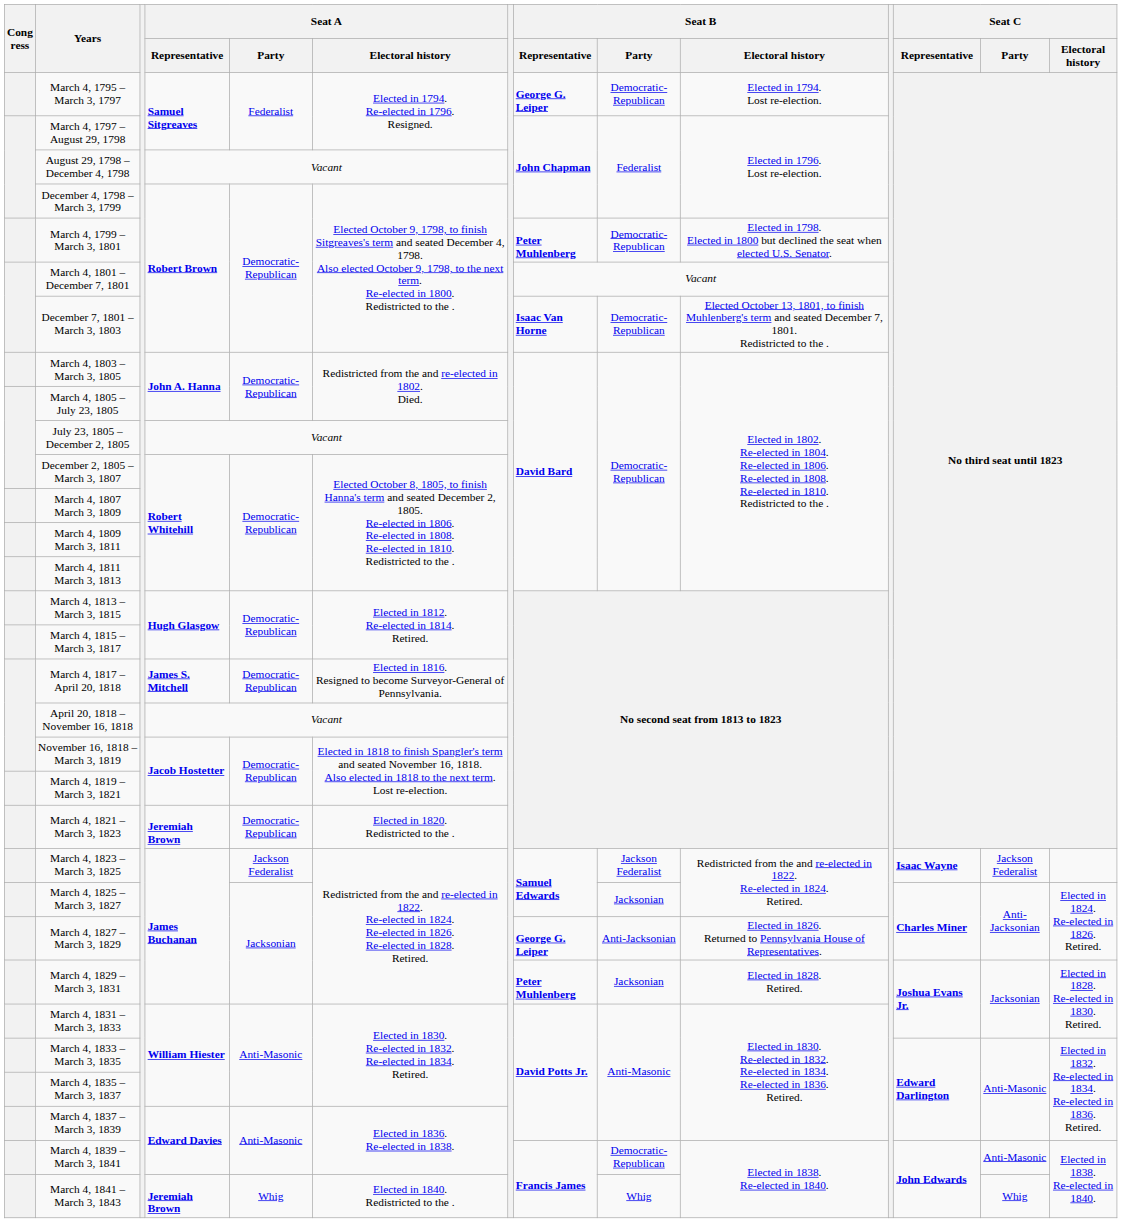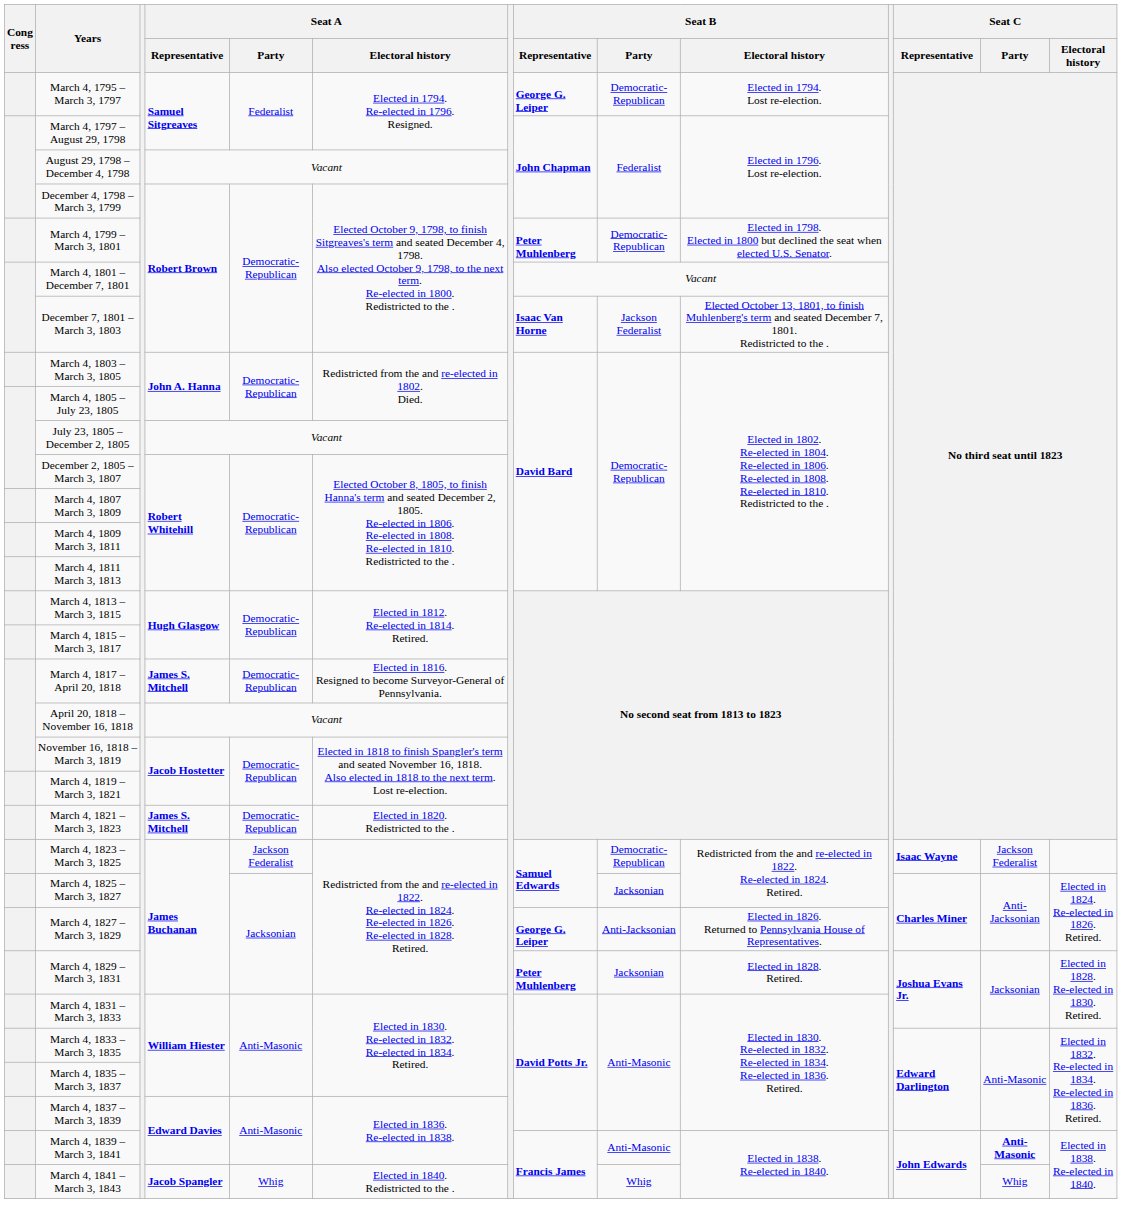December 7, 1801 – March 3, 1803 | Seat B / Party: Democratic-Republican -> Jackson Federalist
March 4, 1821 – March 3, 1823 | Seat A / Representative: Jeremiah Brown -> James S. Mitchell
March 4, 1823 – March 3, 1825 | Seat B / Party: Jackson Federalist -> Democratic-Republican
March 4, 1839 – March 3, 1841 | Seat B / Party: Democratic-Republican -> Anti-Masonic
March 4, 1839 – March 3, 1841 | Seat C / Party: normal -> bold
March 4, 1841 – March 3, 1843 | Seat A / Representative: Jeremiah Brown -> Jacob Spangler
